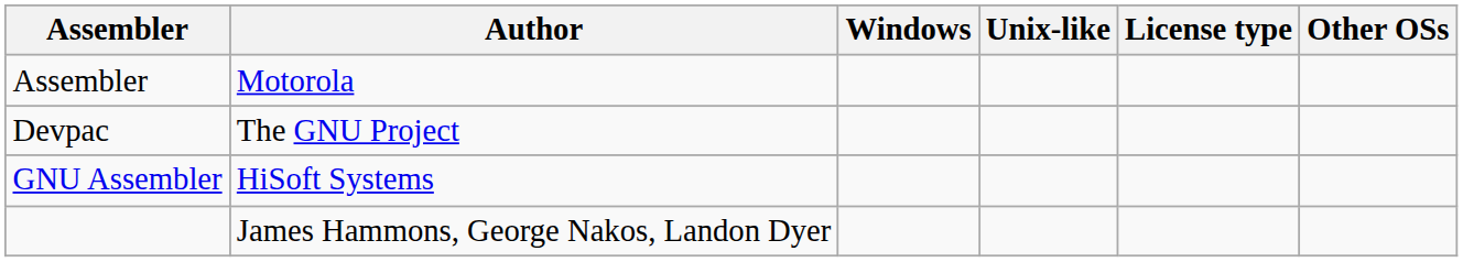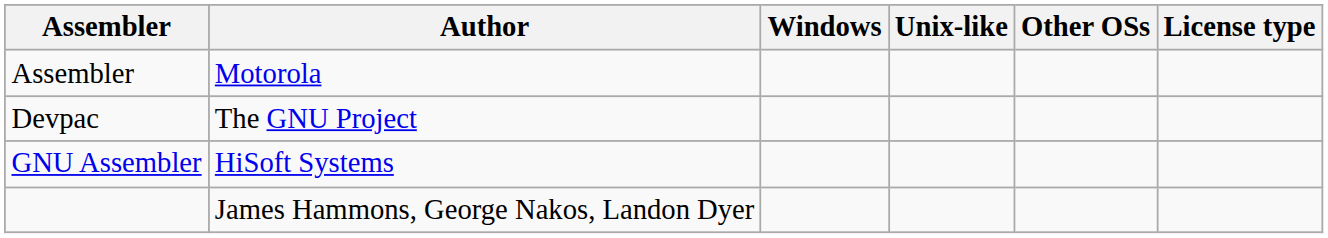columns swapped: Other OSs <-> License type
